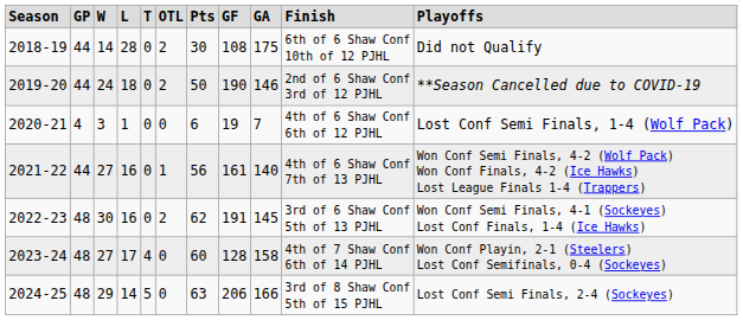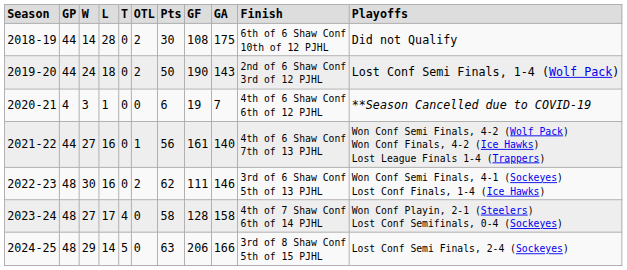2019-20 | column 9: 146 -> 143
2019-20 | column 11: **Season Cancelled due to COVID-19 -> Lost Conf Semi Finals, 1-4 (Wolf Pack)
2020-21 | column 11: Lost Conf Semi Finals, 1-4 (Wolf Pack) -> **Season Cancelled due to COVID-19
2022-23 | column 8: 191 -> 111
2022-23 | column 9: 145 -> 146
2023-24 | column 7: 60 -> 58
